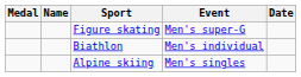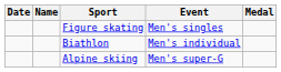columns swapped: Medal <-> Date
Figure skating | Event: Men's super-G -> Men's singles
Alpine skiing | Event: Men's singles -> Men's super-G
